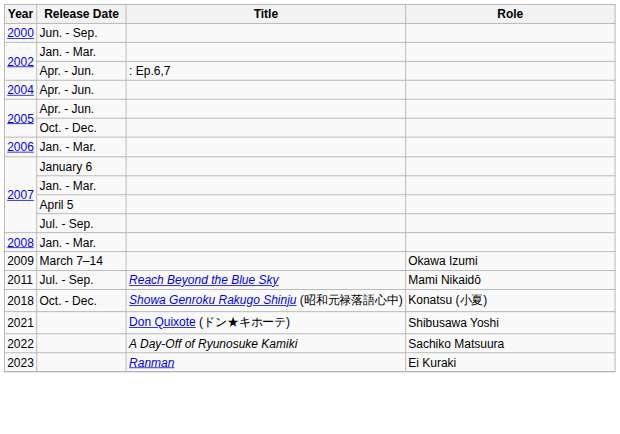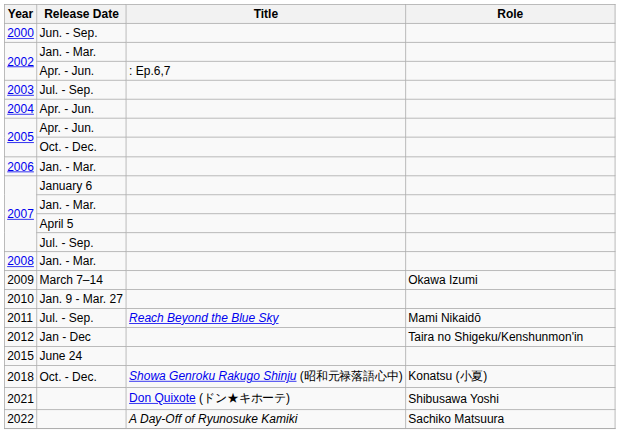+ row: 2003 | Jul. - Sep.
+ row: 2010 | Jan. 9 - Mar. 27
+ row: 2012 | Jan - Dec | Taira no Shigeku/Kenshunmon'in
+ row: 2015 | June 24
- row: 2023 | Ranman | Ei Kuraki
